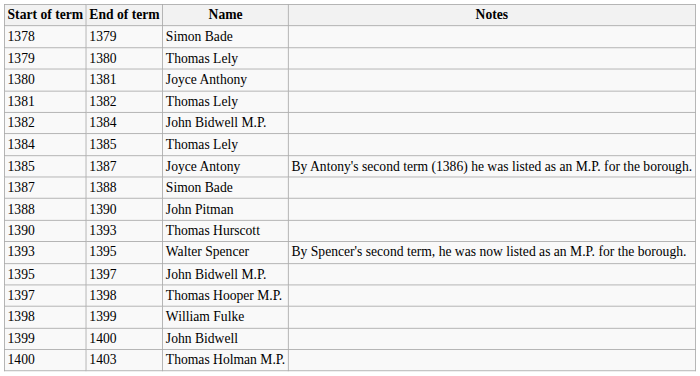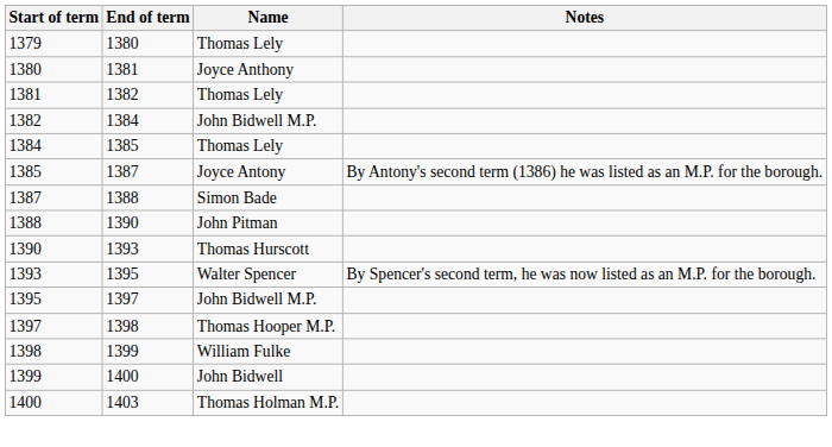- row: 1378 | 1379 | Simon Bade
